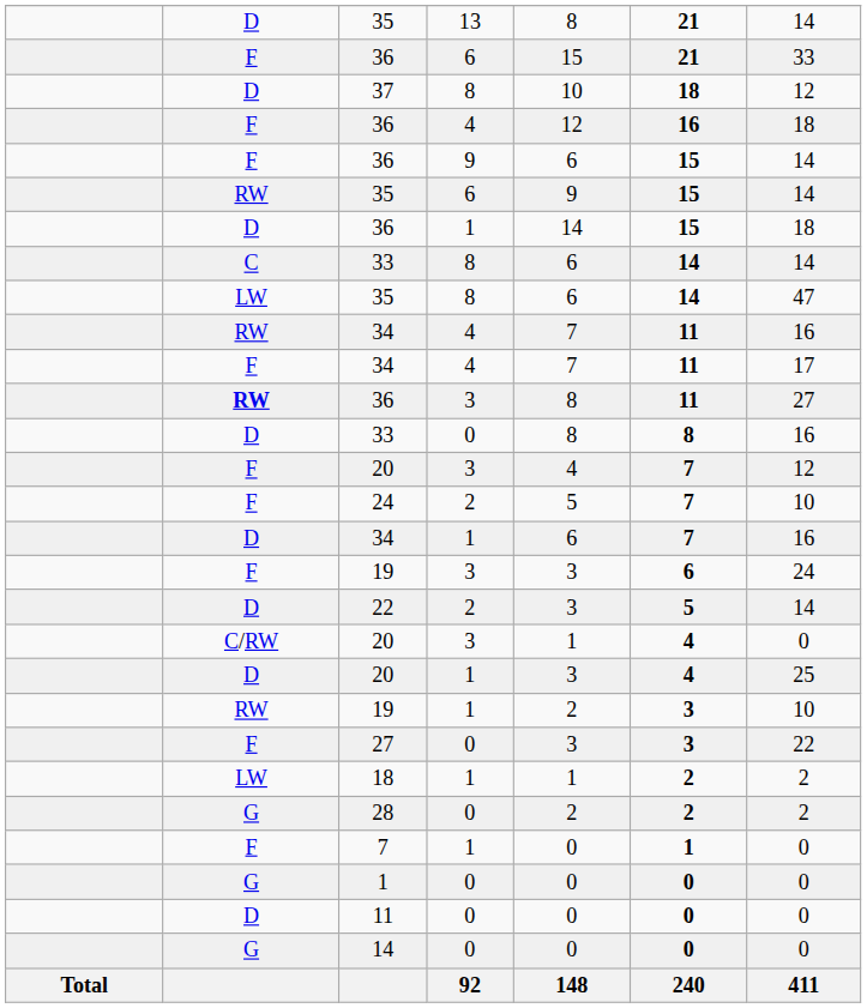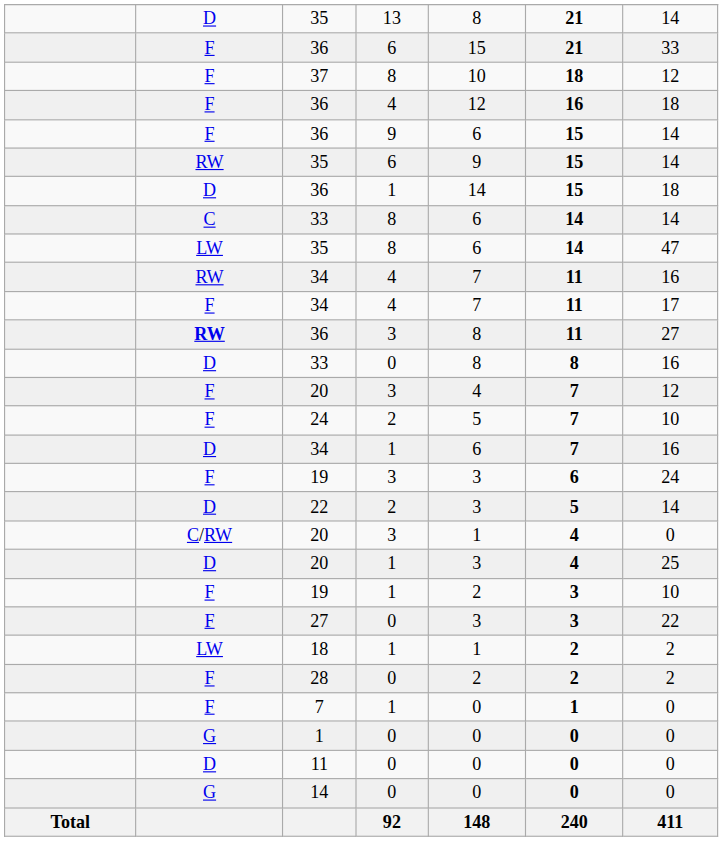37 | column 2: D -> F
19 / 1 | column 2: RW -> F
28 | column 2: G -> F
